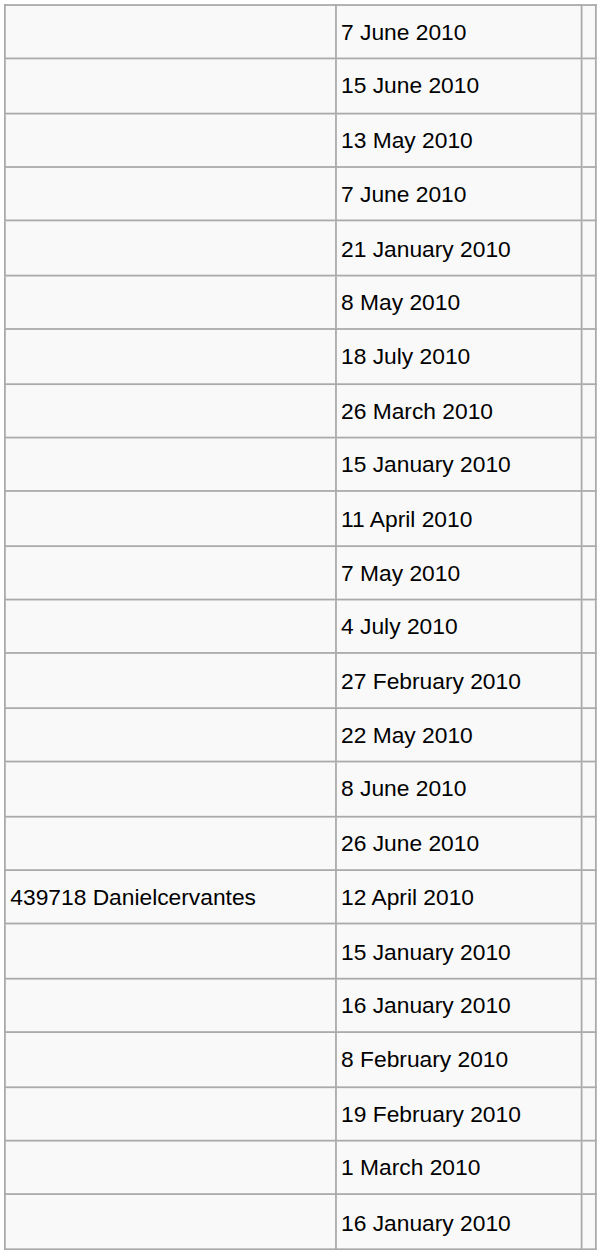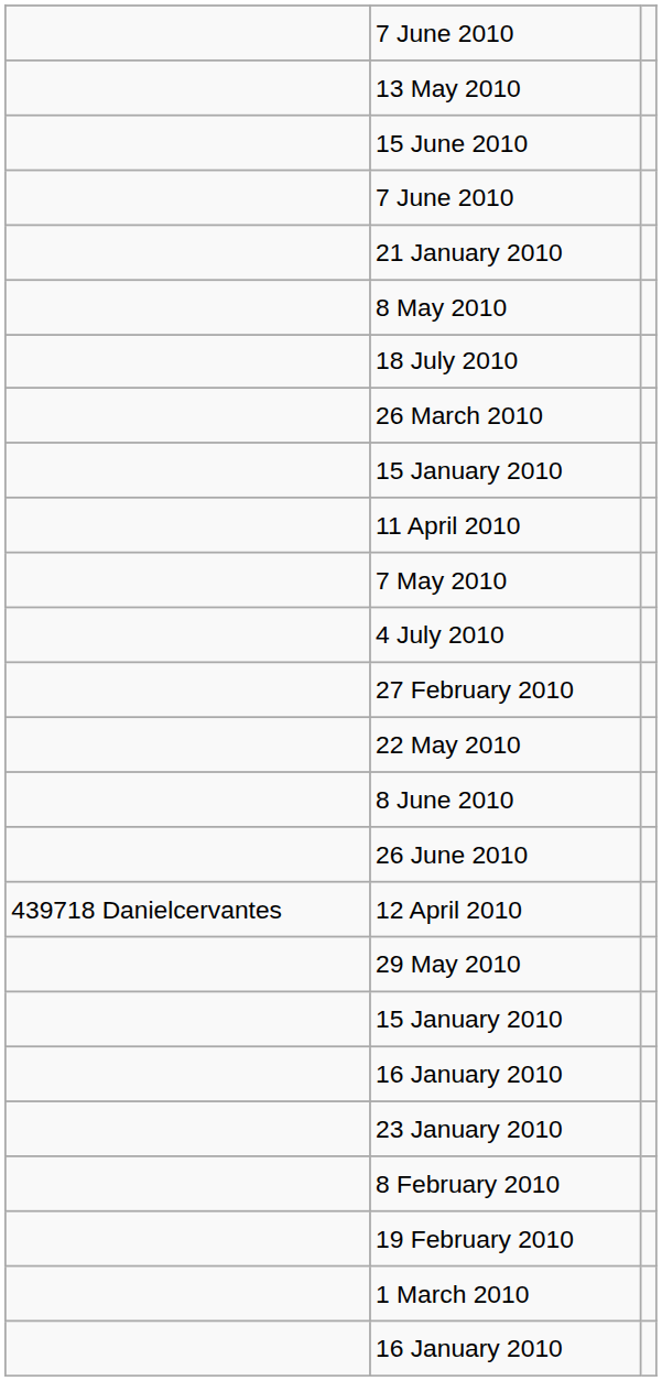rows swapped: 15 June 2010 <-> 13 May 2010
+ row: 29 May 2010
+ row: 23 January 2010
